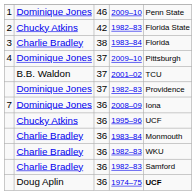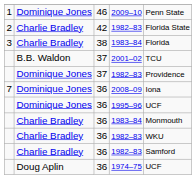42 / 1982–83 | column 2: Chucky Atkins -> Charlie Bradley
- row: 4 | Dominique Jones | 37 | 2009–10 | Pittsburgh
1995–96 | column 2: Chucky Atkins -> Dominique Jones
1974–75 | column 5: bold -> normal
